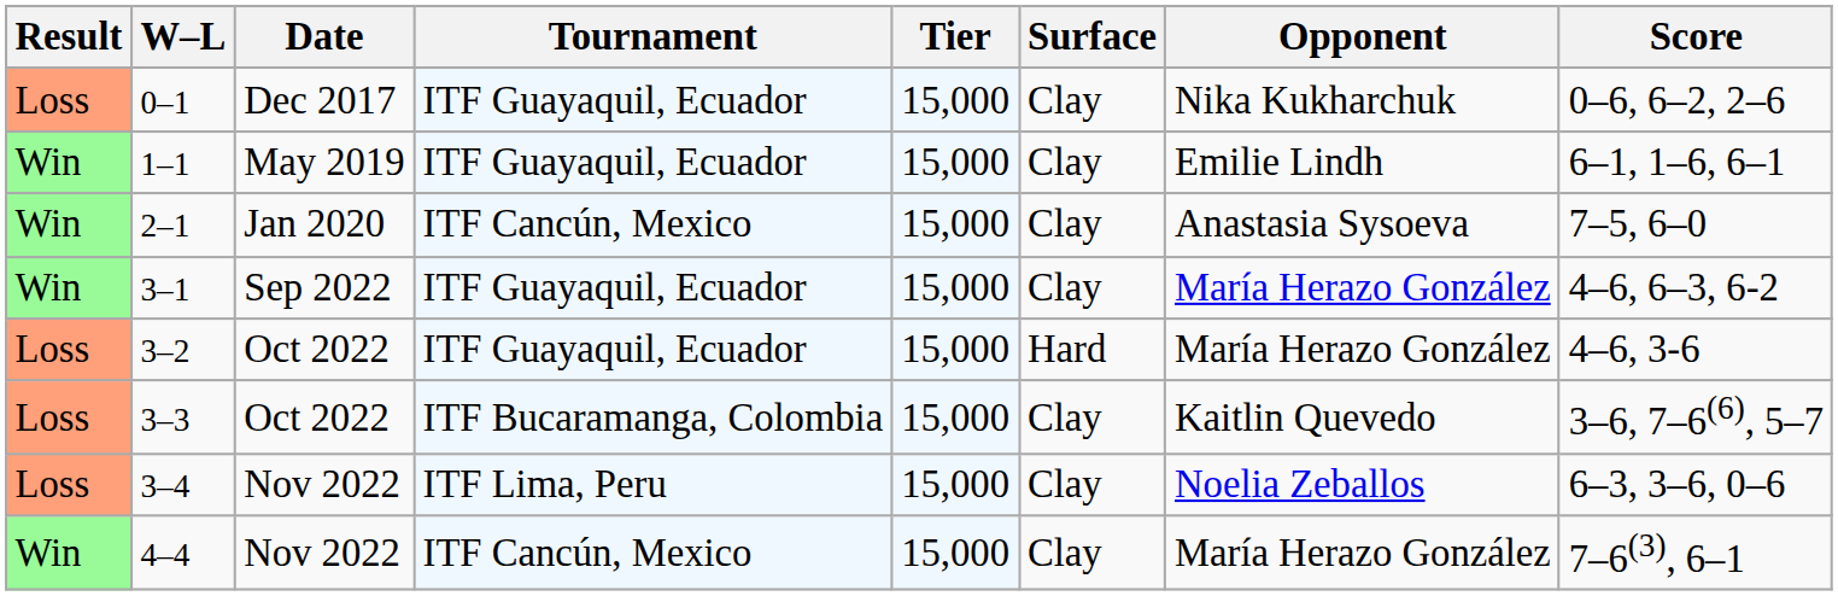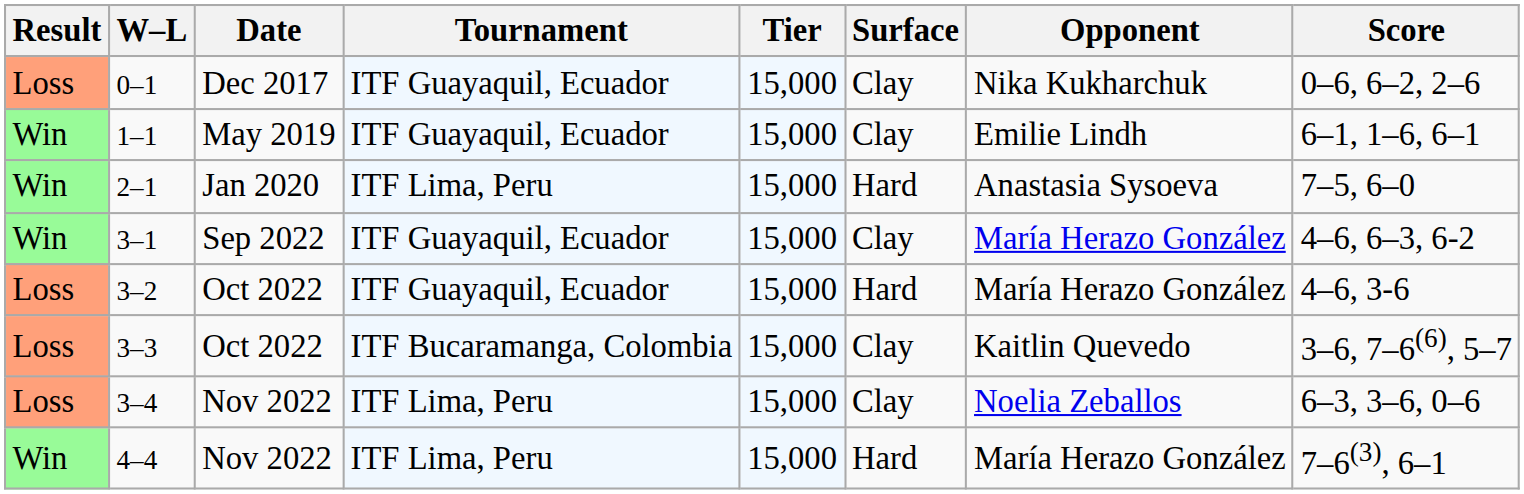2–1 | Tournament: ITF Cancún, Mexico -> ITF Lima, Peru
2–1 | Surface: Clay -> Hard
4–4 | Tournament: ITF Cancún, Mexico -> ITF Lima, Peru
4–4 | Surface: Clay -> Hard
